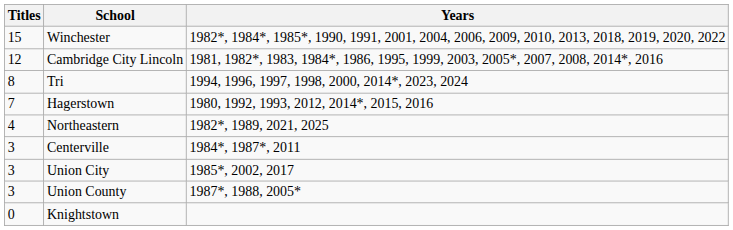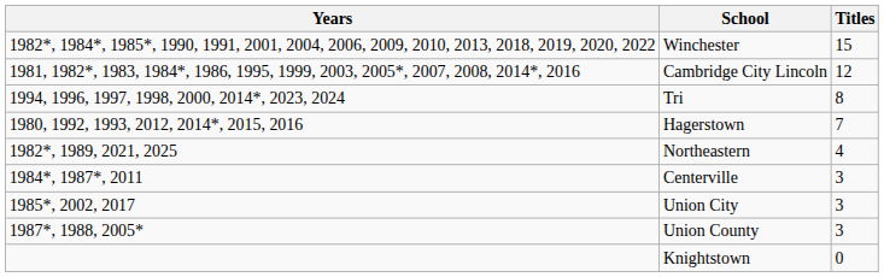columns swapped: Titles <-> Years
